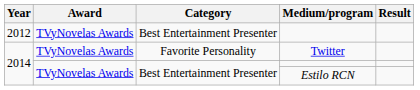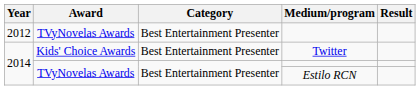Twitter | Award: TVyNovelas Awards -> Kids' Choice Awards
Twitter | Category: Favorite Personality -> Best Entertainment Presenter
